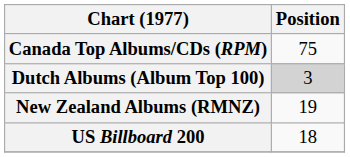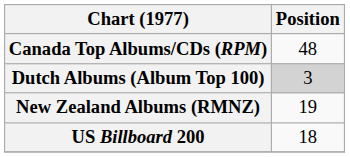Canada Top Albums/CDs (RPM) | Position: 75 -> 48
